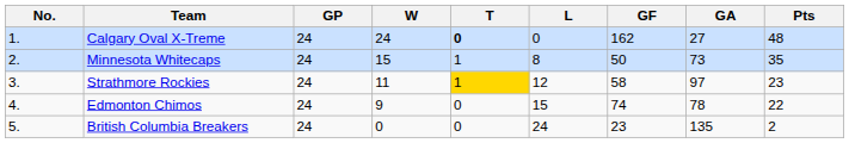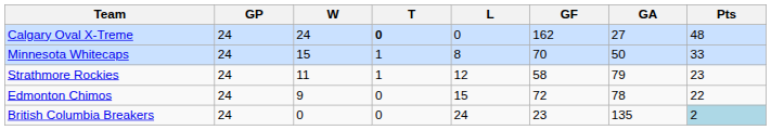- column: No. | 1. | 2. | 3. | 4. | 5.
Minnesota Whitecaps | GF: 50 -> 70
Minnesota Whitecaps | GA: 73 -> 50
Minnesota Whitecaps | Pts: 35 -> 33
Strathmore Rockies | T: gold background -> no background
Strathmore Rockies | GA: 97 -> 79
Edmonton Chimos | GF: 74 -> 72
British Columbia Breakers | Pts: no background -> lightblue background
